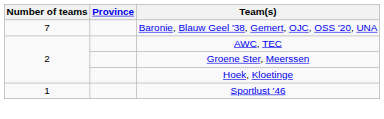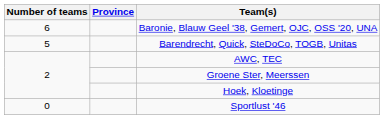Baronie, Blauw Geel '38, Gemert, OJC, OSS '20, UNA | Number of teams: 7 -> 6
+ row: 5 | Barendrecht, Quick, SteDoCo, TOGB, Unitas
Sportlust '46 | Number of teams: 1 -> 0
